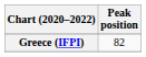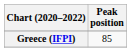Greece (IFPI) | Peak position: 82 -> 85
